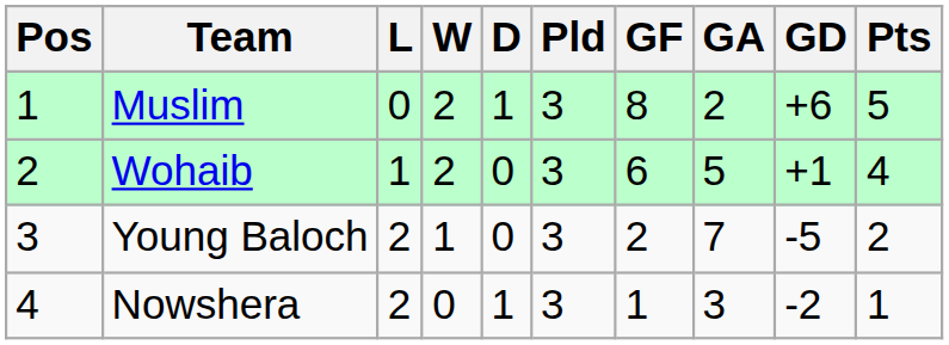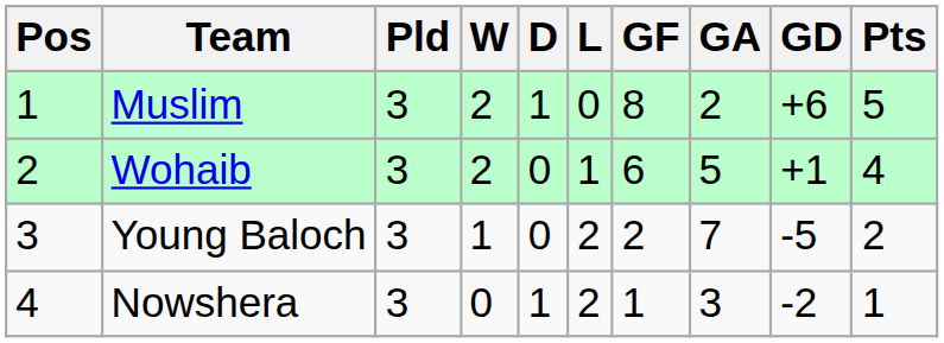columns swapped: Pld <-> L
